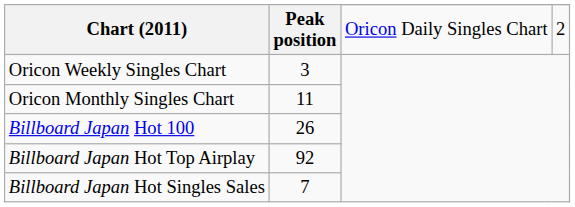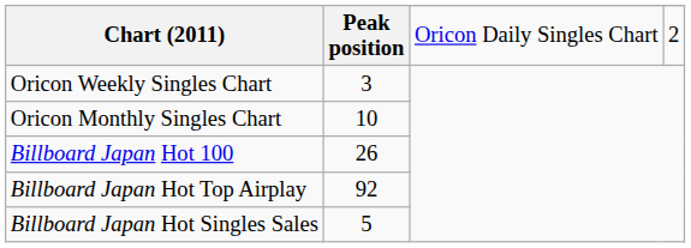Oricon Monthly Singles Chart | Peak position: 11 -> 10
Billboard Japan Hot Singles Sales | Peak position: 7 -> 5
